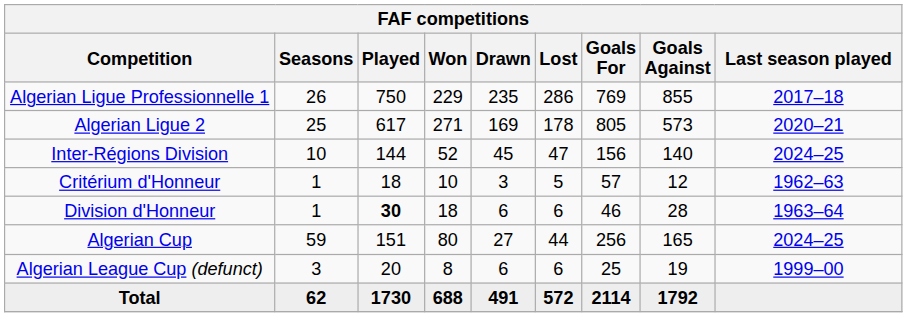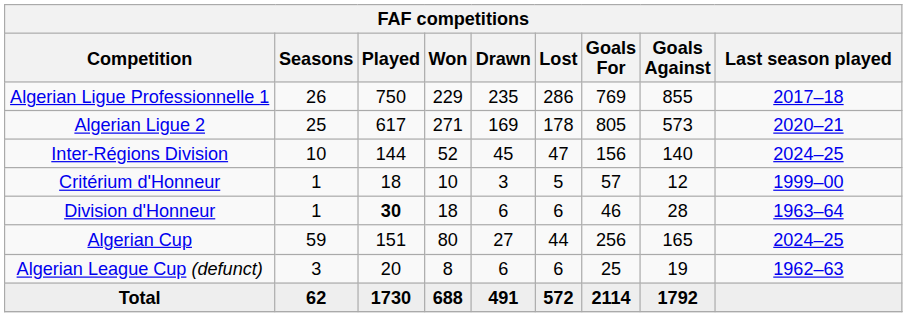Critérium d'Honneur | Last season played: 1962–63 -> 1999–00
Algerian League Cup (defunct) | Last season played: 1999–00 -> 1962–63
